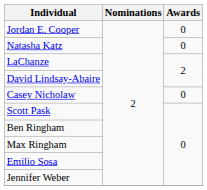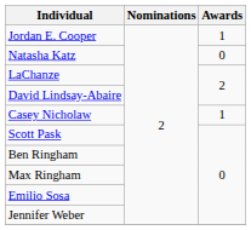Jordan E. Cooper | Awards: 0 -> 1
Casey Nicholaw | Awards: 0 -> 1
